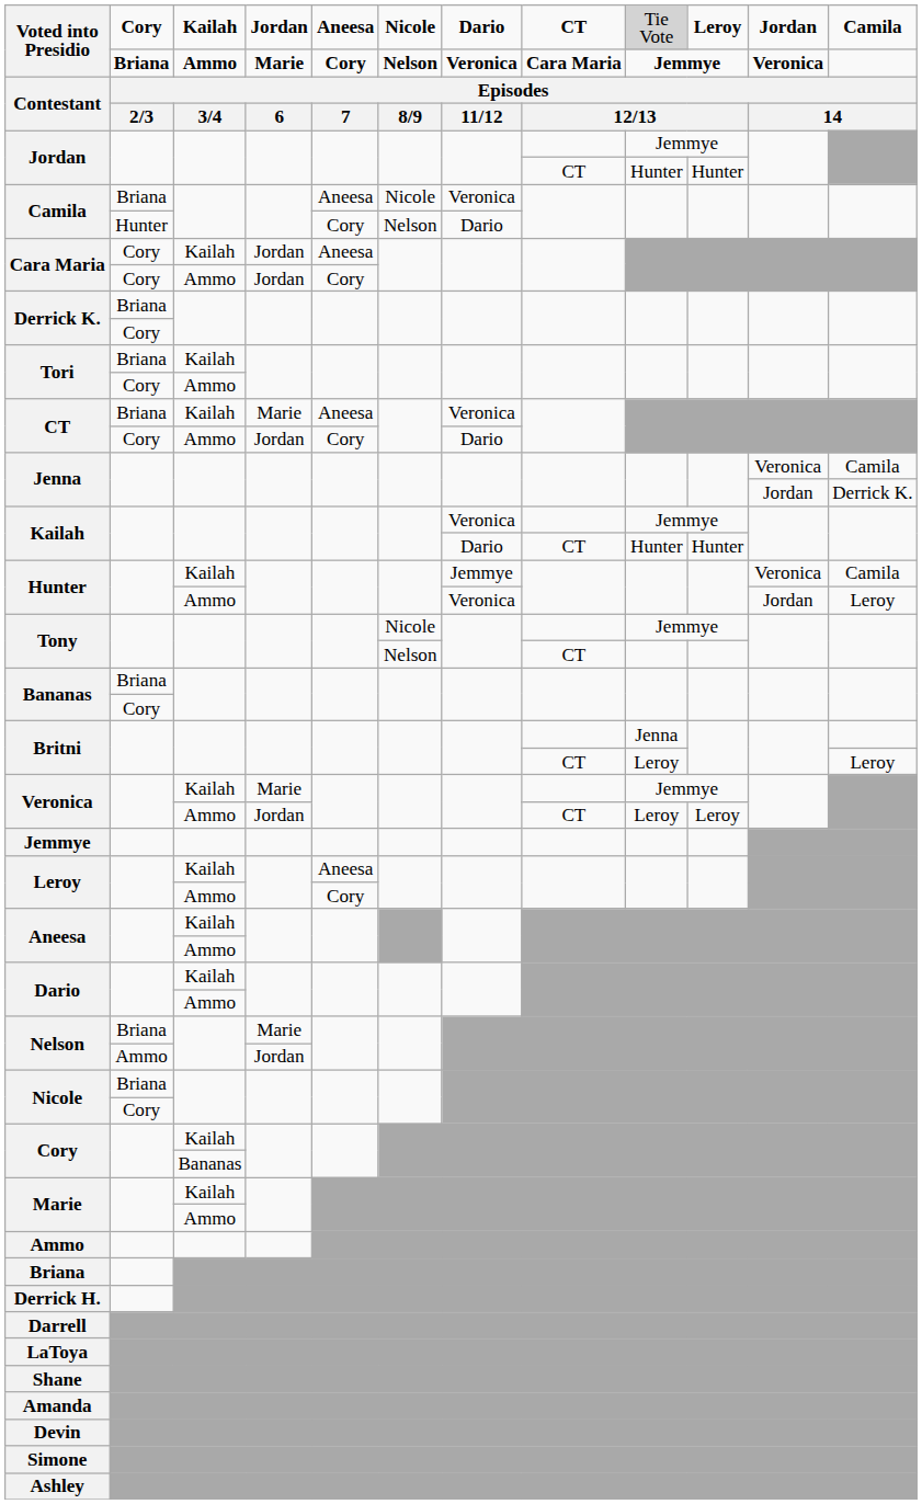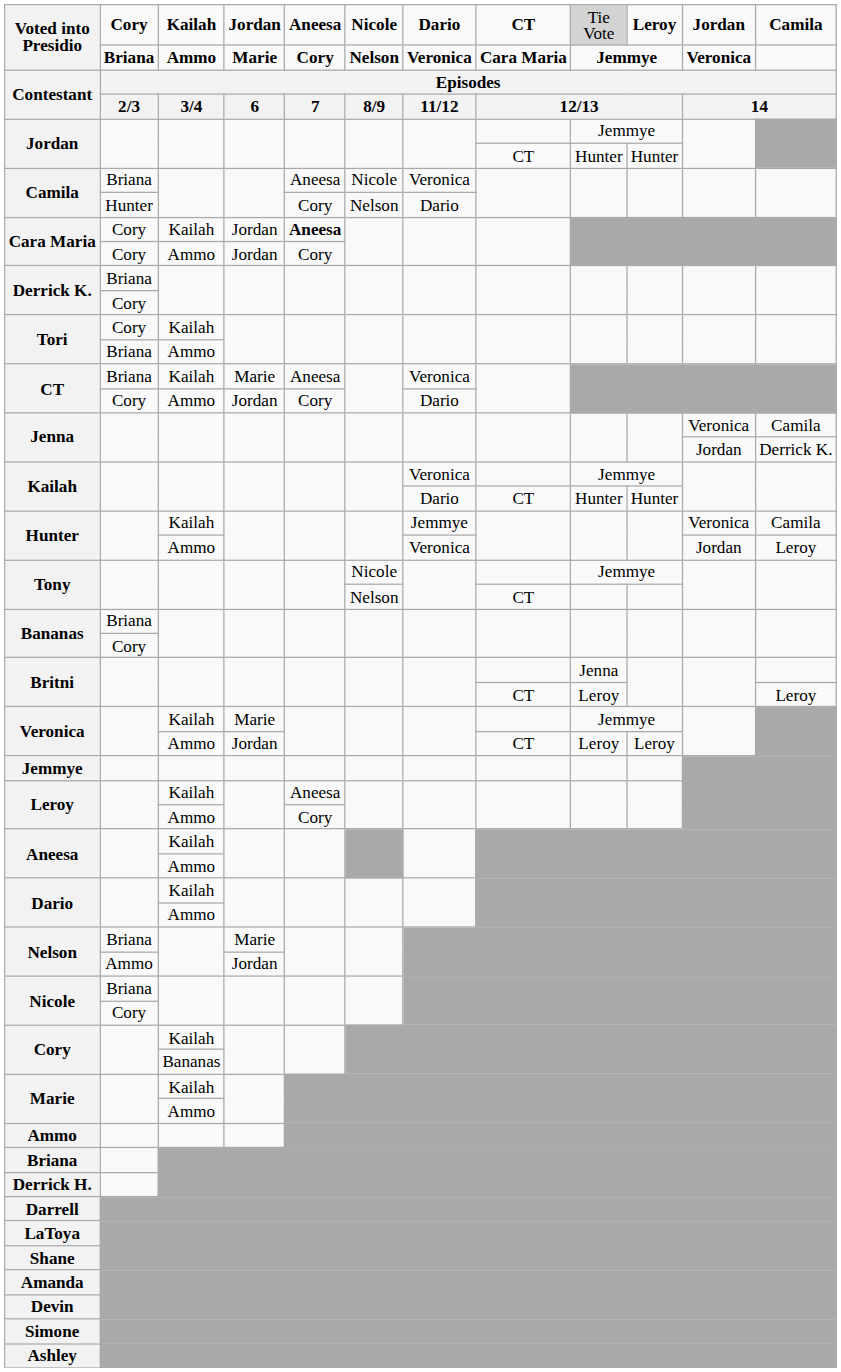Cara Maria / Kailah | column 5: normal -> bold
Tori / Kailah | column 2: Briana -> Cory
Tori / Ammo | column 2: Cory -> Briana
